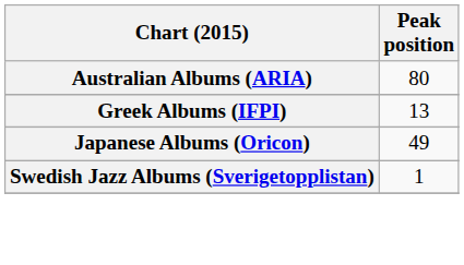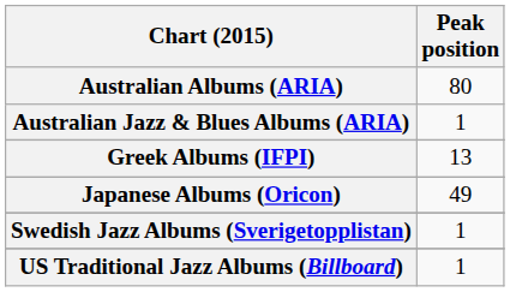+ row: Australian Jazz & Blues Albums (ARIA) | 1
+ row: US Traditional Jazz Albums (Billboard) | 1
